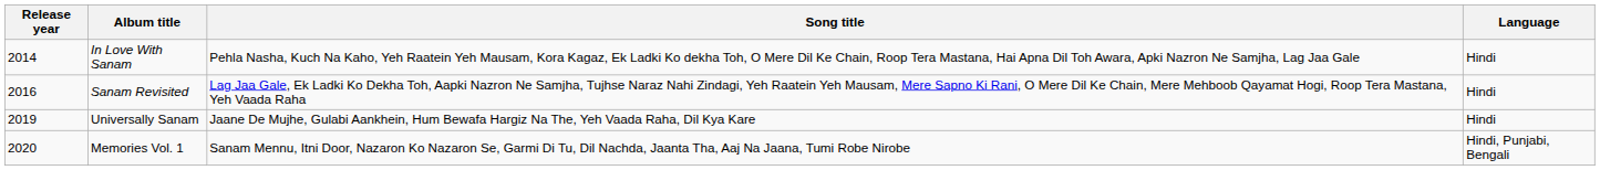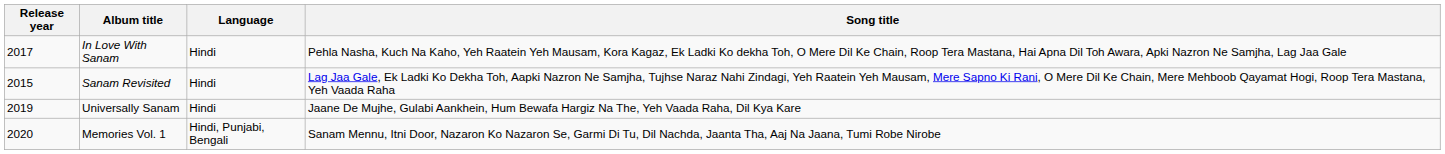columns swapped: Song title <-> Language
In Love With Sanam | Release year: 2014 -> 2017
Sanam Revisited | Release year: 2016 -> 2015
